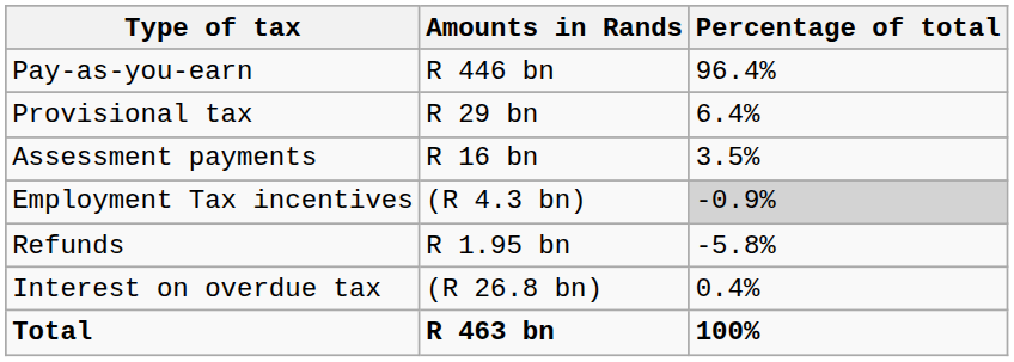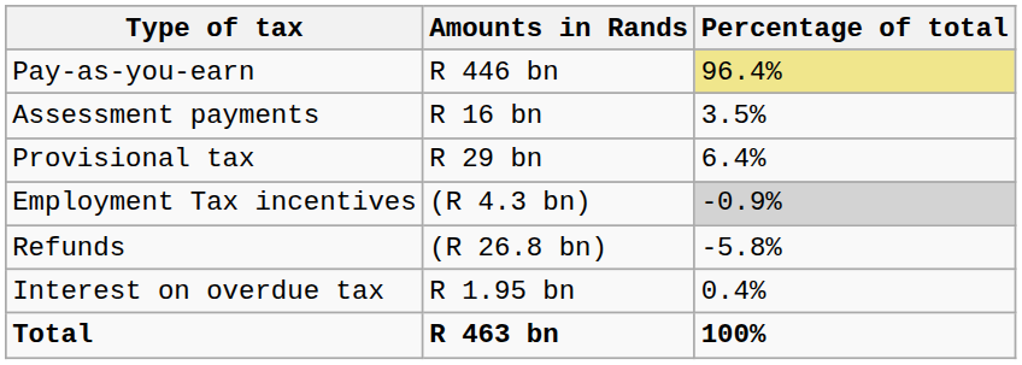Pay-as-you-earn | Percentage of total: no background -> khaki background
rows swapped: Provisional tax <-> Assessment payments
Refunds | Amounts in Rands: R 1.95 bn -> (R 26.8 bn)
Interest on overdue tax | Amounts in Rands: (R 26.8 bn) -> R 1.95 bn
